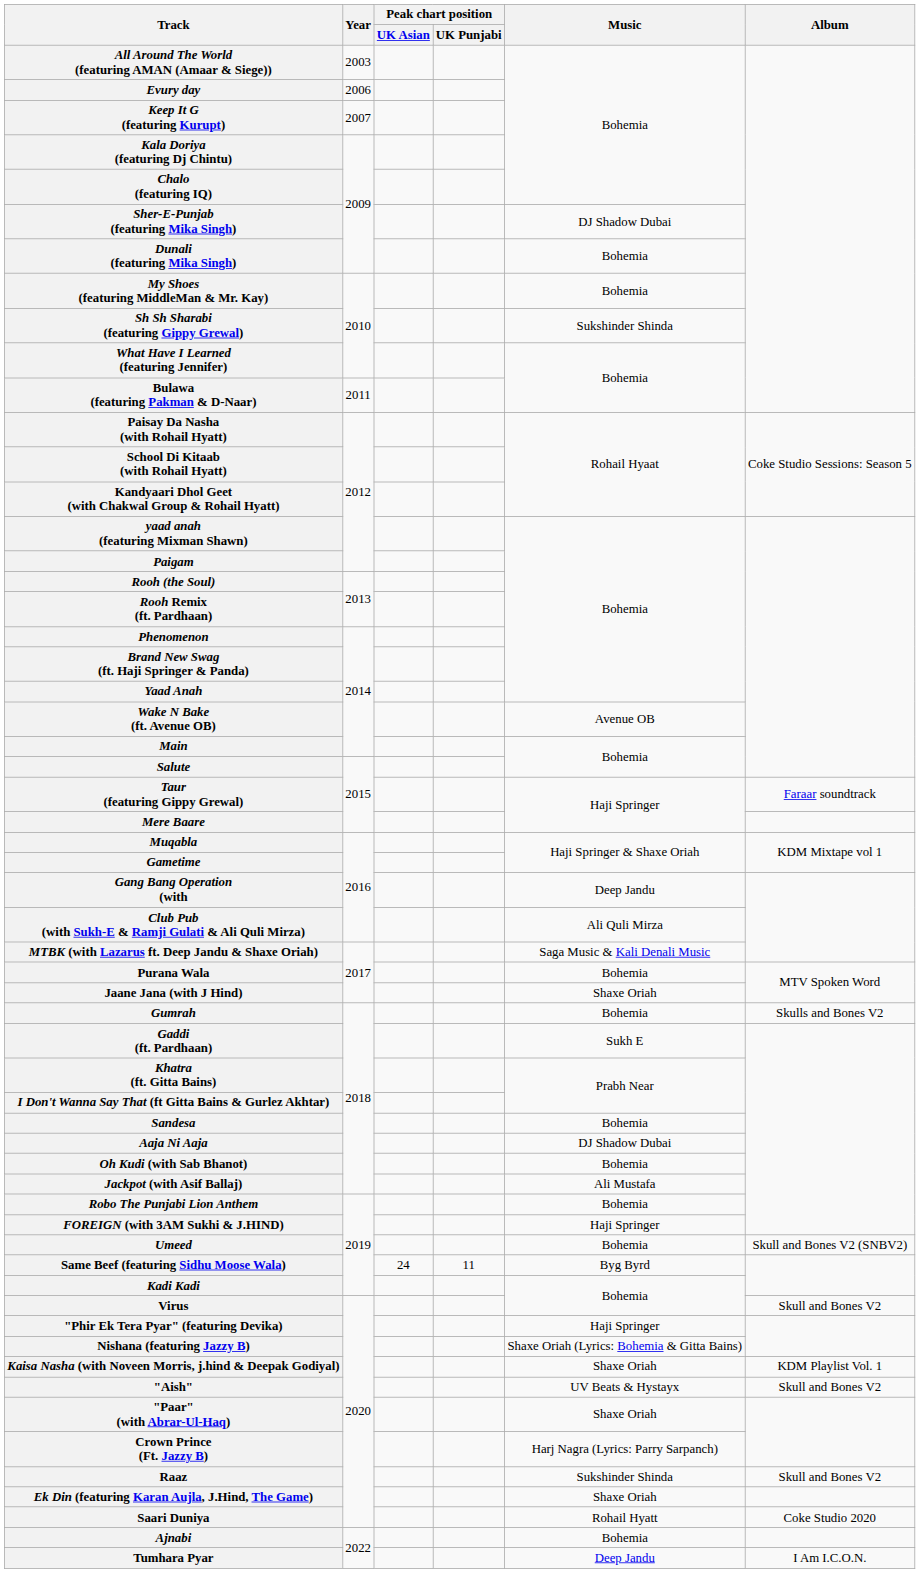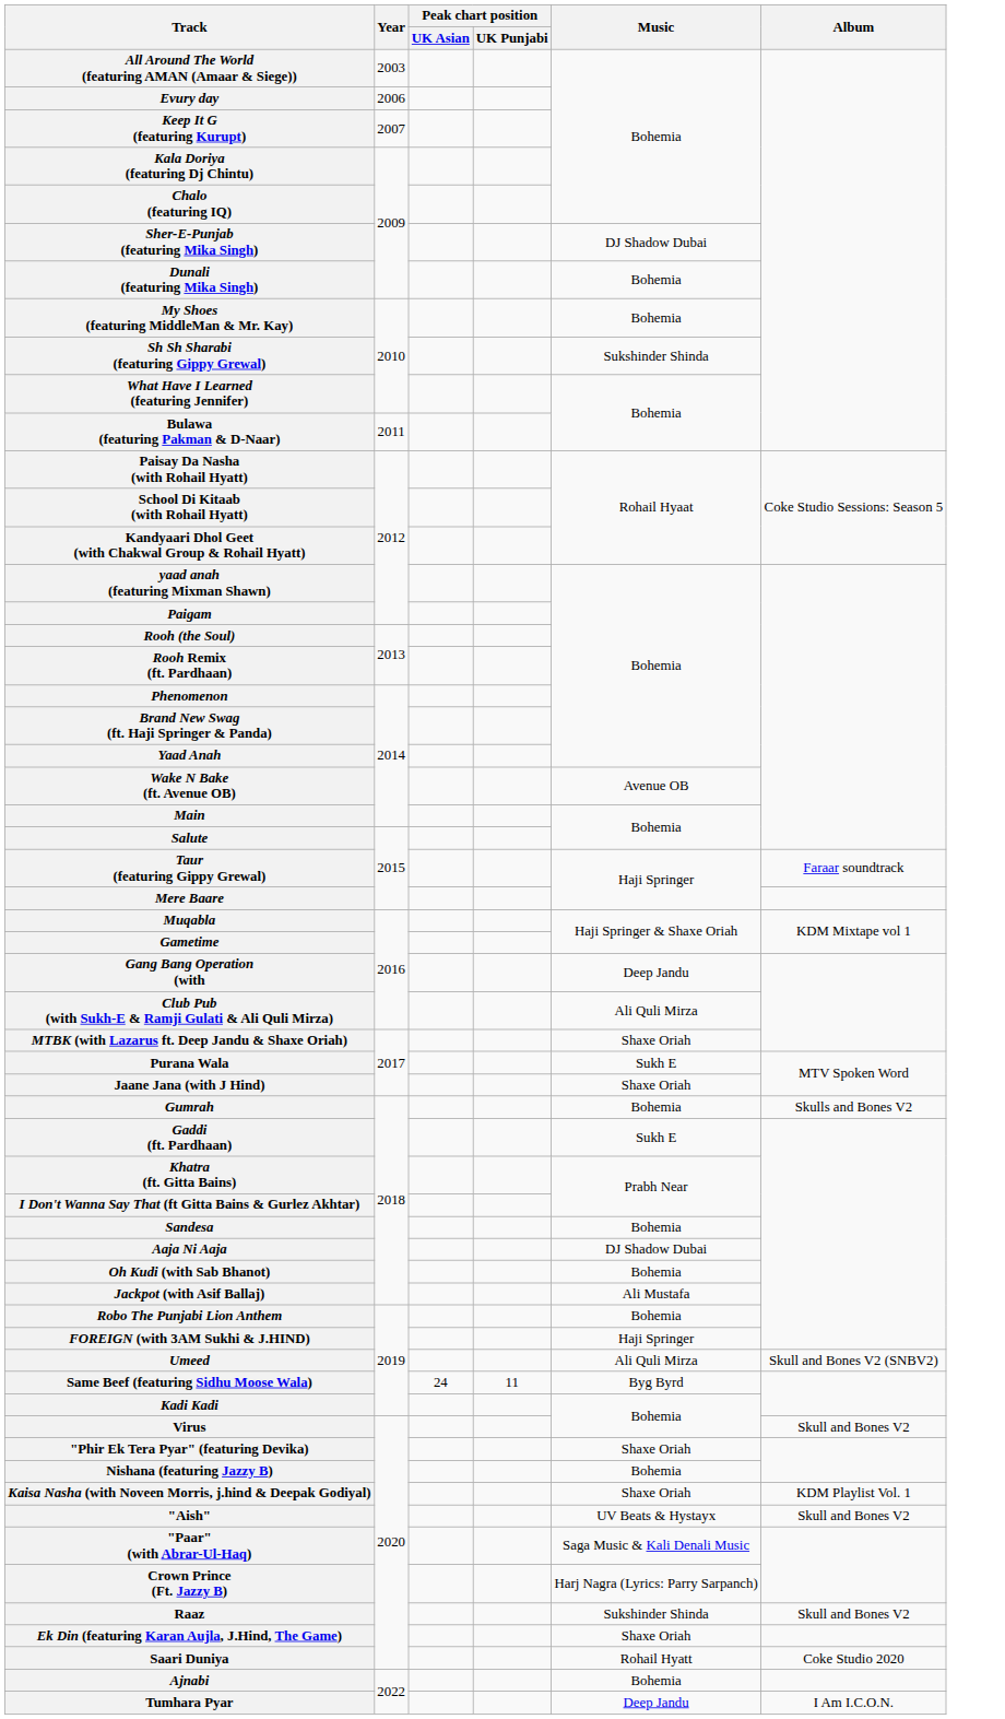MTBK (with Lazarus ft. Deep Jandu & Shaxe Oriah) | Music: Saga Music & Kali Denali Music -> Shaxe Oriah
Purana Wala | Music: Bohemia -> Sukh E
Umeed | Music: Bohemia -> Ali Quli Mirza
"Phir Ek Tera Pyar" (featuring Devika) | Music: Haji Springer -> Shaxe Oriah
Nishana (featuring Jazzy B) | Music: Shaxe Oriah (Lyrics: Bohemia & Gitta Bains) -> Bohemia
"Paar" (with Abrar-Ul-Haq) | Music: Shaxe Oriah -> Saga Music & Kali Denali Music
